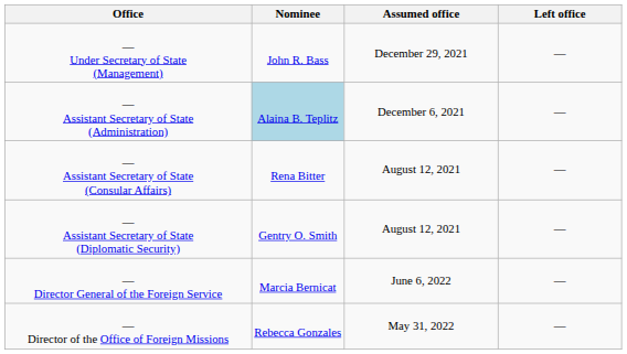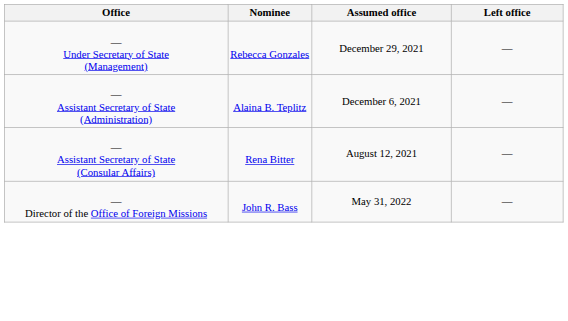— Under Secretary of State (Management) | Nominee: John R. Bass -> Rebecca Gonzales
— Assistant Secretary of State (Administration) | Nominee: lightblue background -> no background
- row: — Assistant Secretary of State (Diplomatic Security) | Gentry O. Smith | August 12, 2021 | —
- row: — Director General of the Foreign Service | Marcia Bernicat | June 6, 2022 | —
— Director of the Office of Foreign Missions | Nominee: Rebecca Gonzales -> John R. Bass
